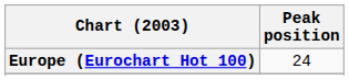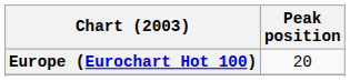Europe (Eurochart Hot 100) | Peak position: 24 -> 20
